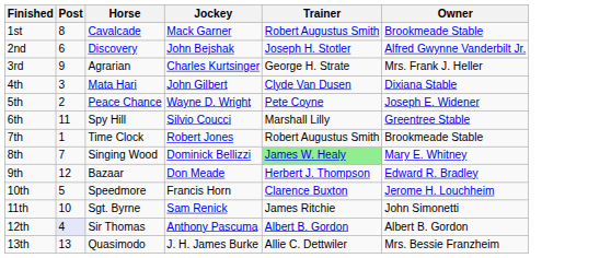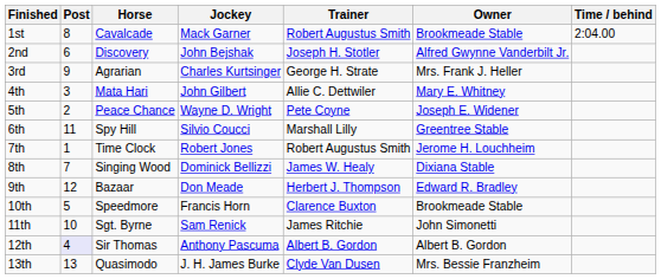+ column: Time / behind | 2:04.00
4th | Trainer: Clyde Van Dusen -> Allie C. Dettwiler
4th | Owner: Dixiana Stable -> Mary E. Whitney
7th | Owner: Brookmeade Stable -> Jerome H. Louchheim
8th | Trainer: lightgreen background -> no background
8th | Owner: Mary E. Whitney -> Dixiana Stable
10th | Owner: Jerome H. Louchheim -> Brookmeade Stable
13th | Trainer: Allie C. Dettwiler -> Clyde Van Dusen
